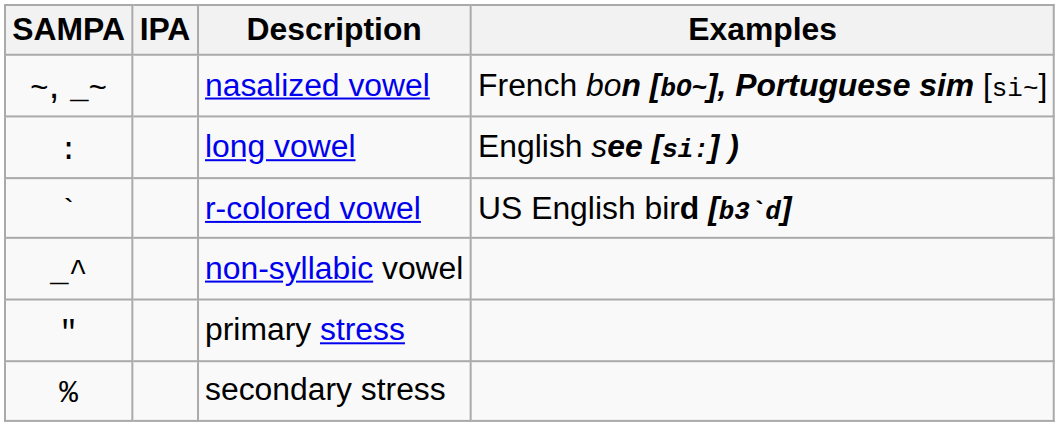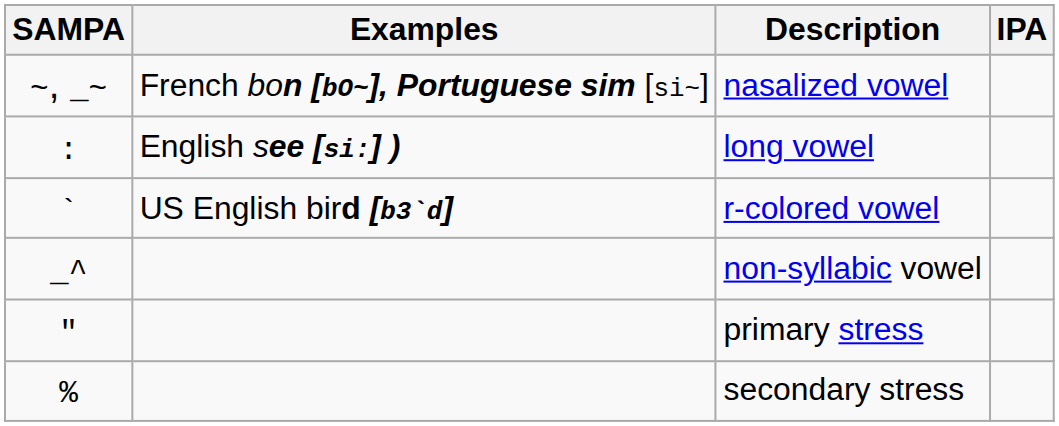columns swapped: IPA <-> Examples
